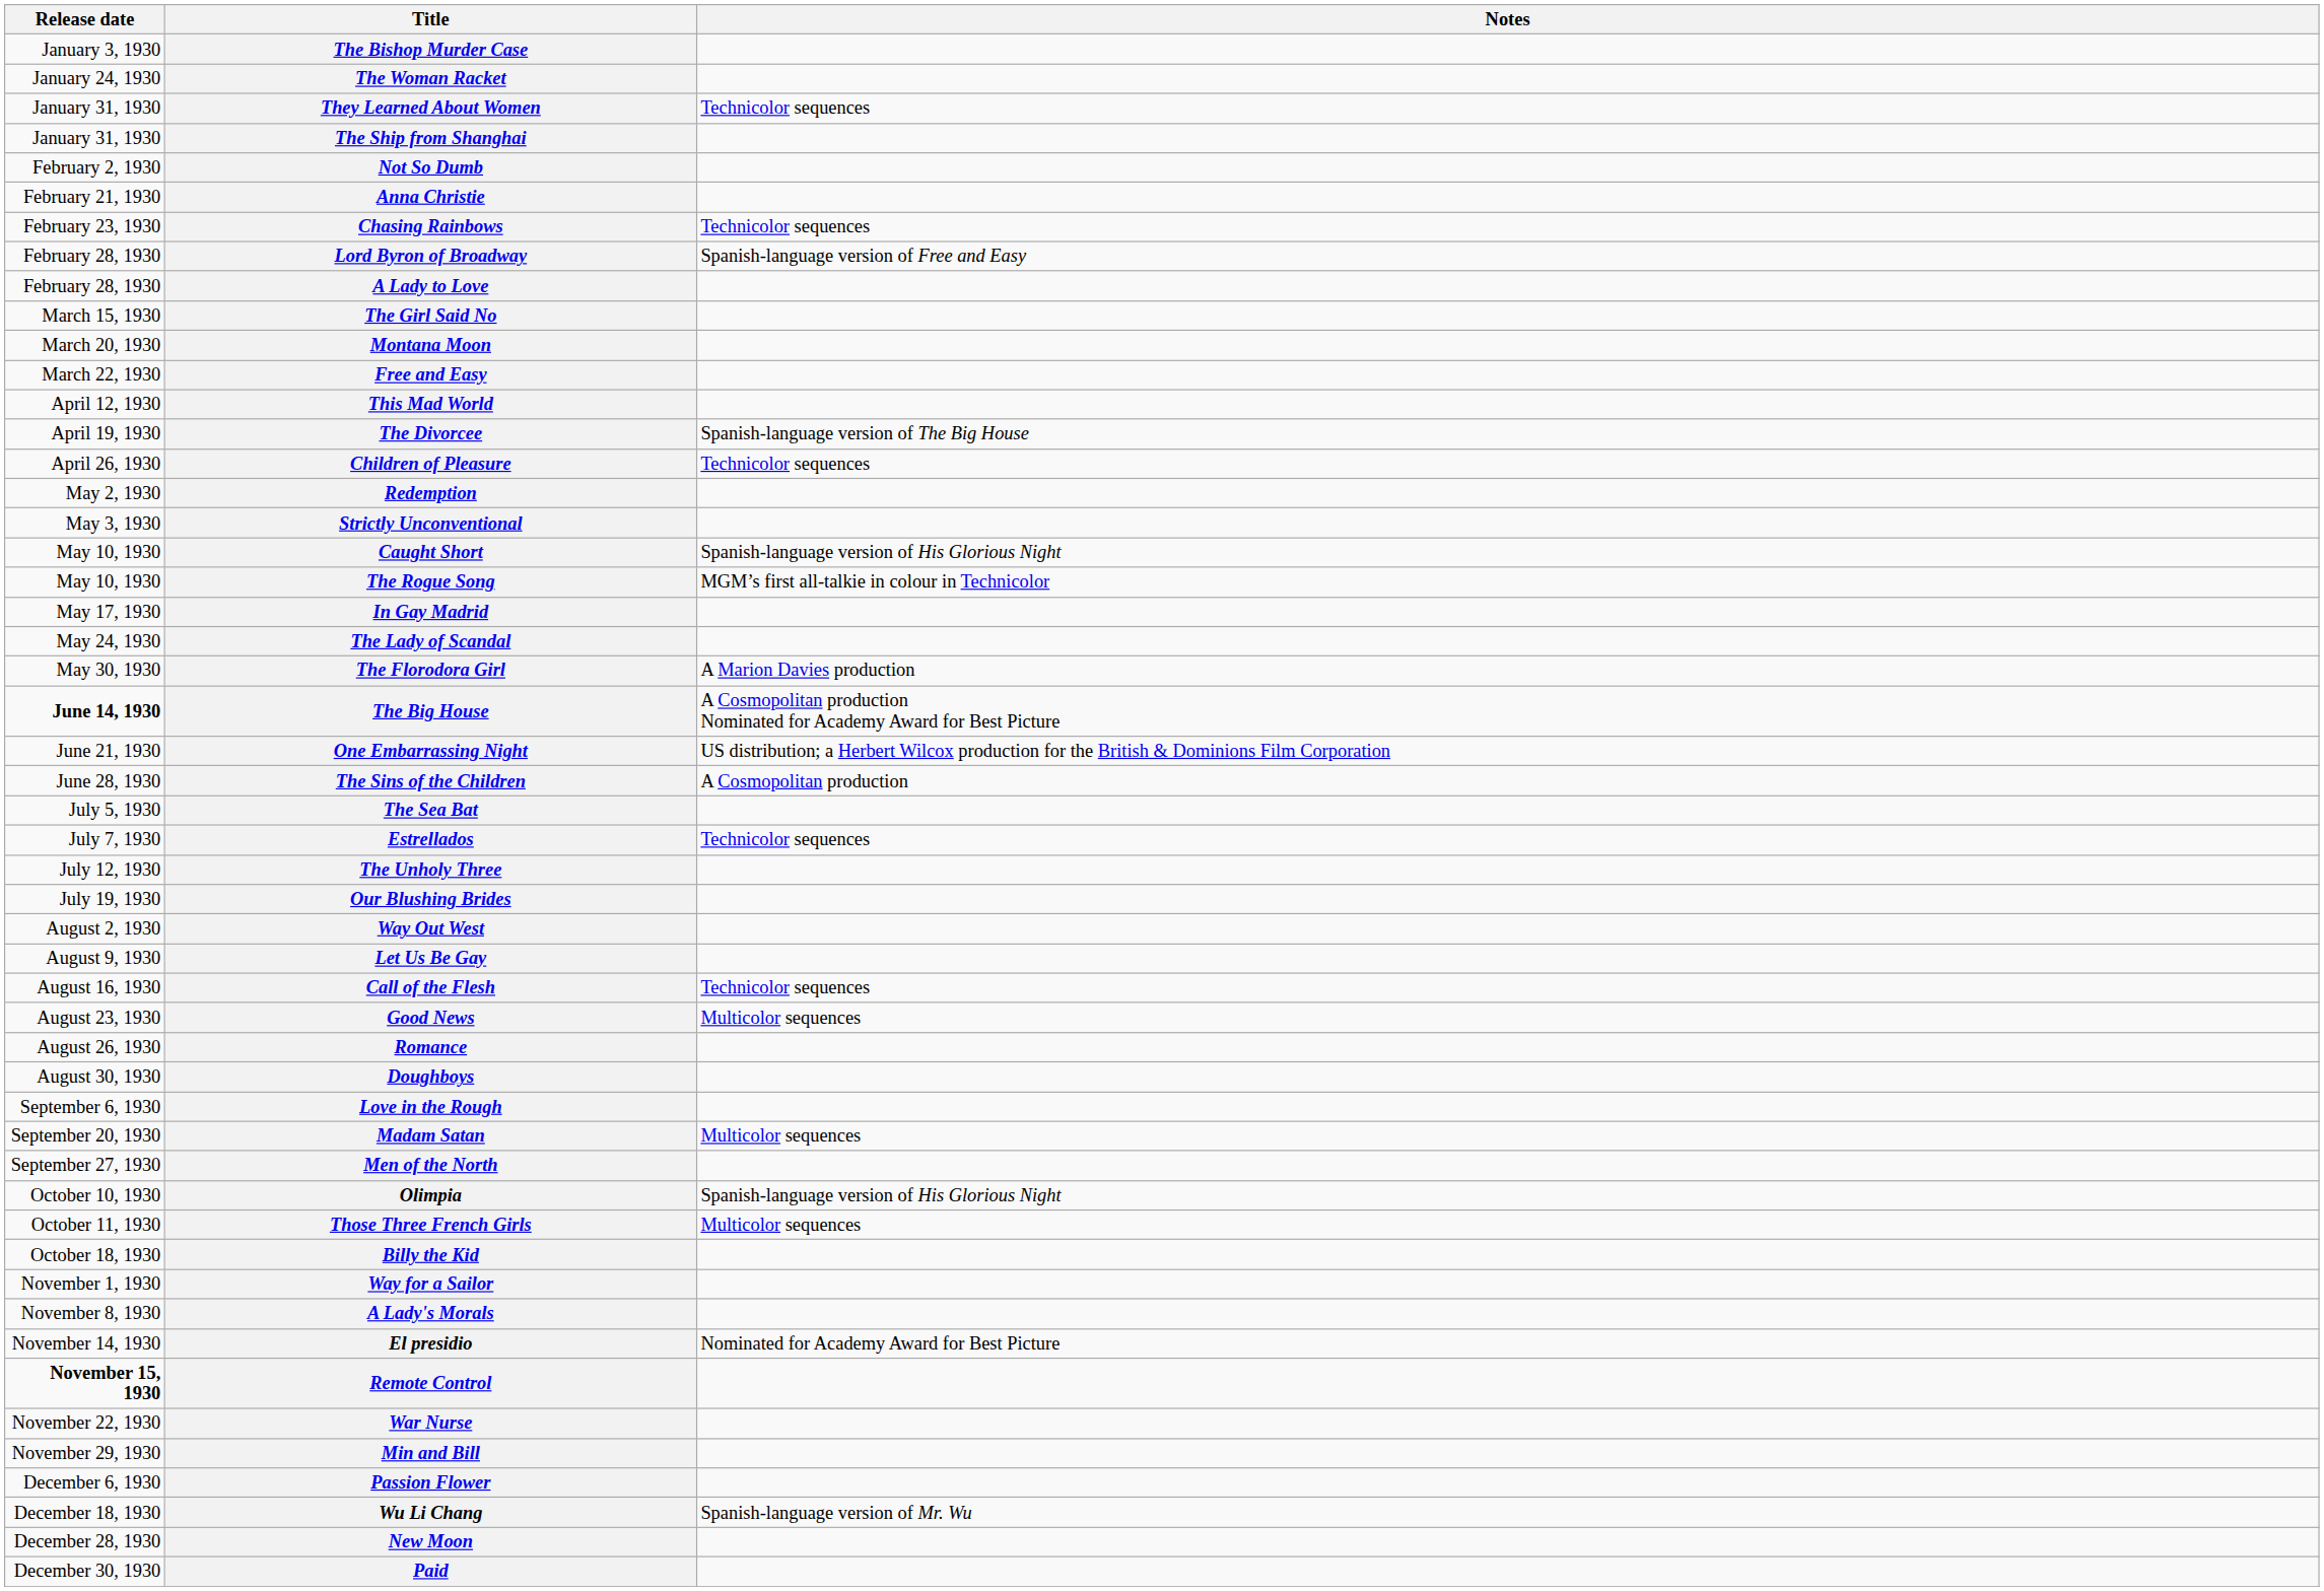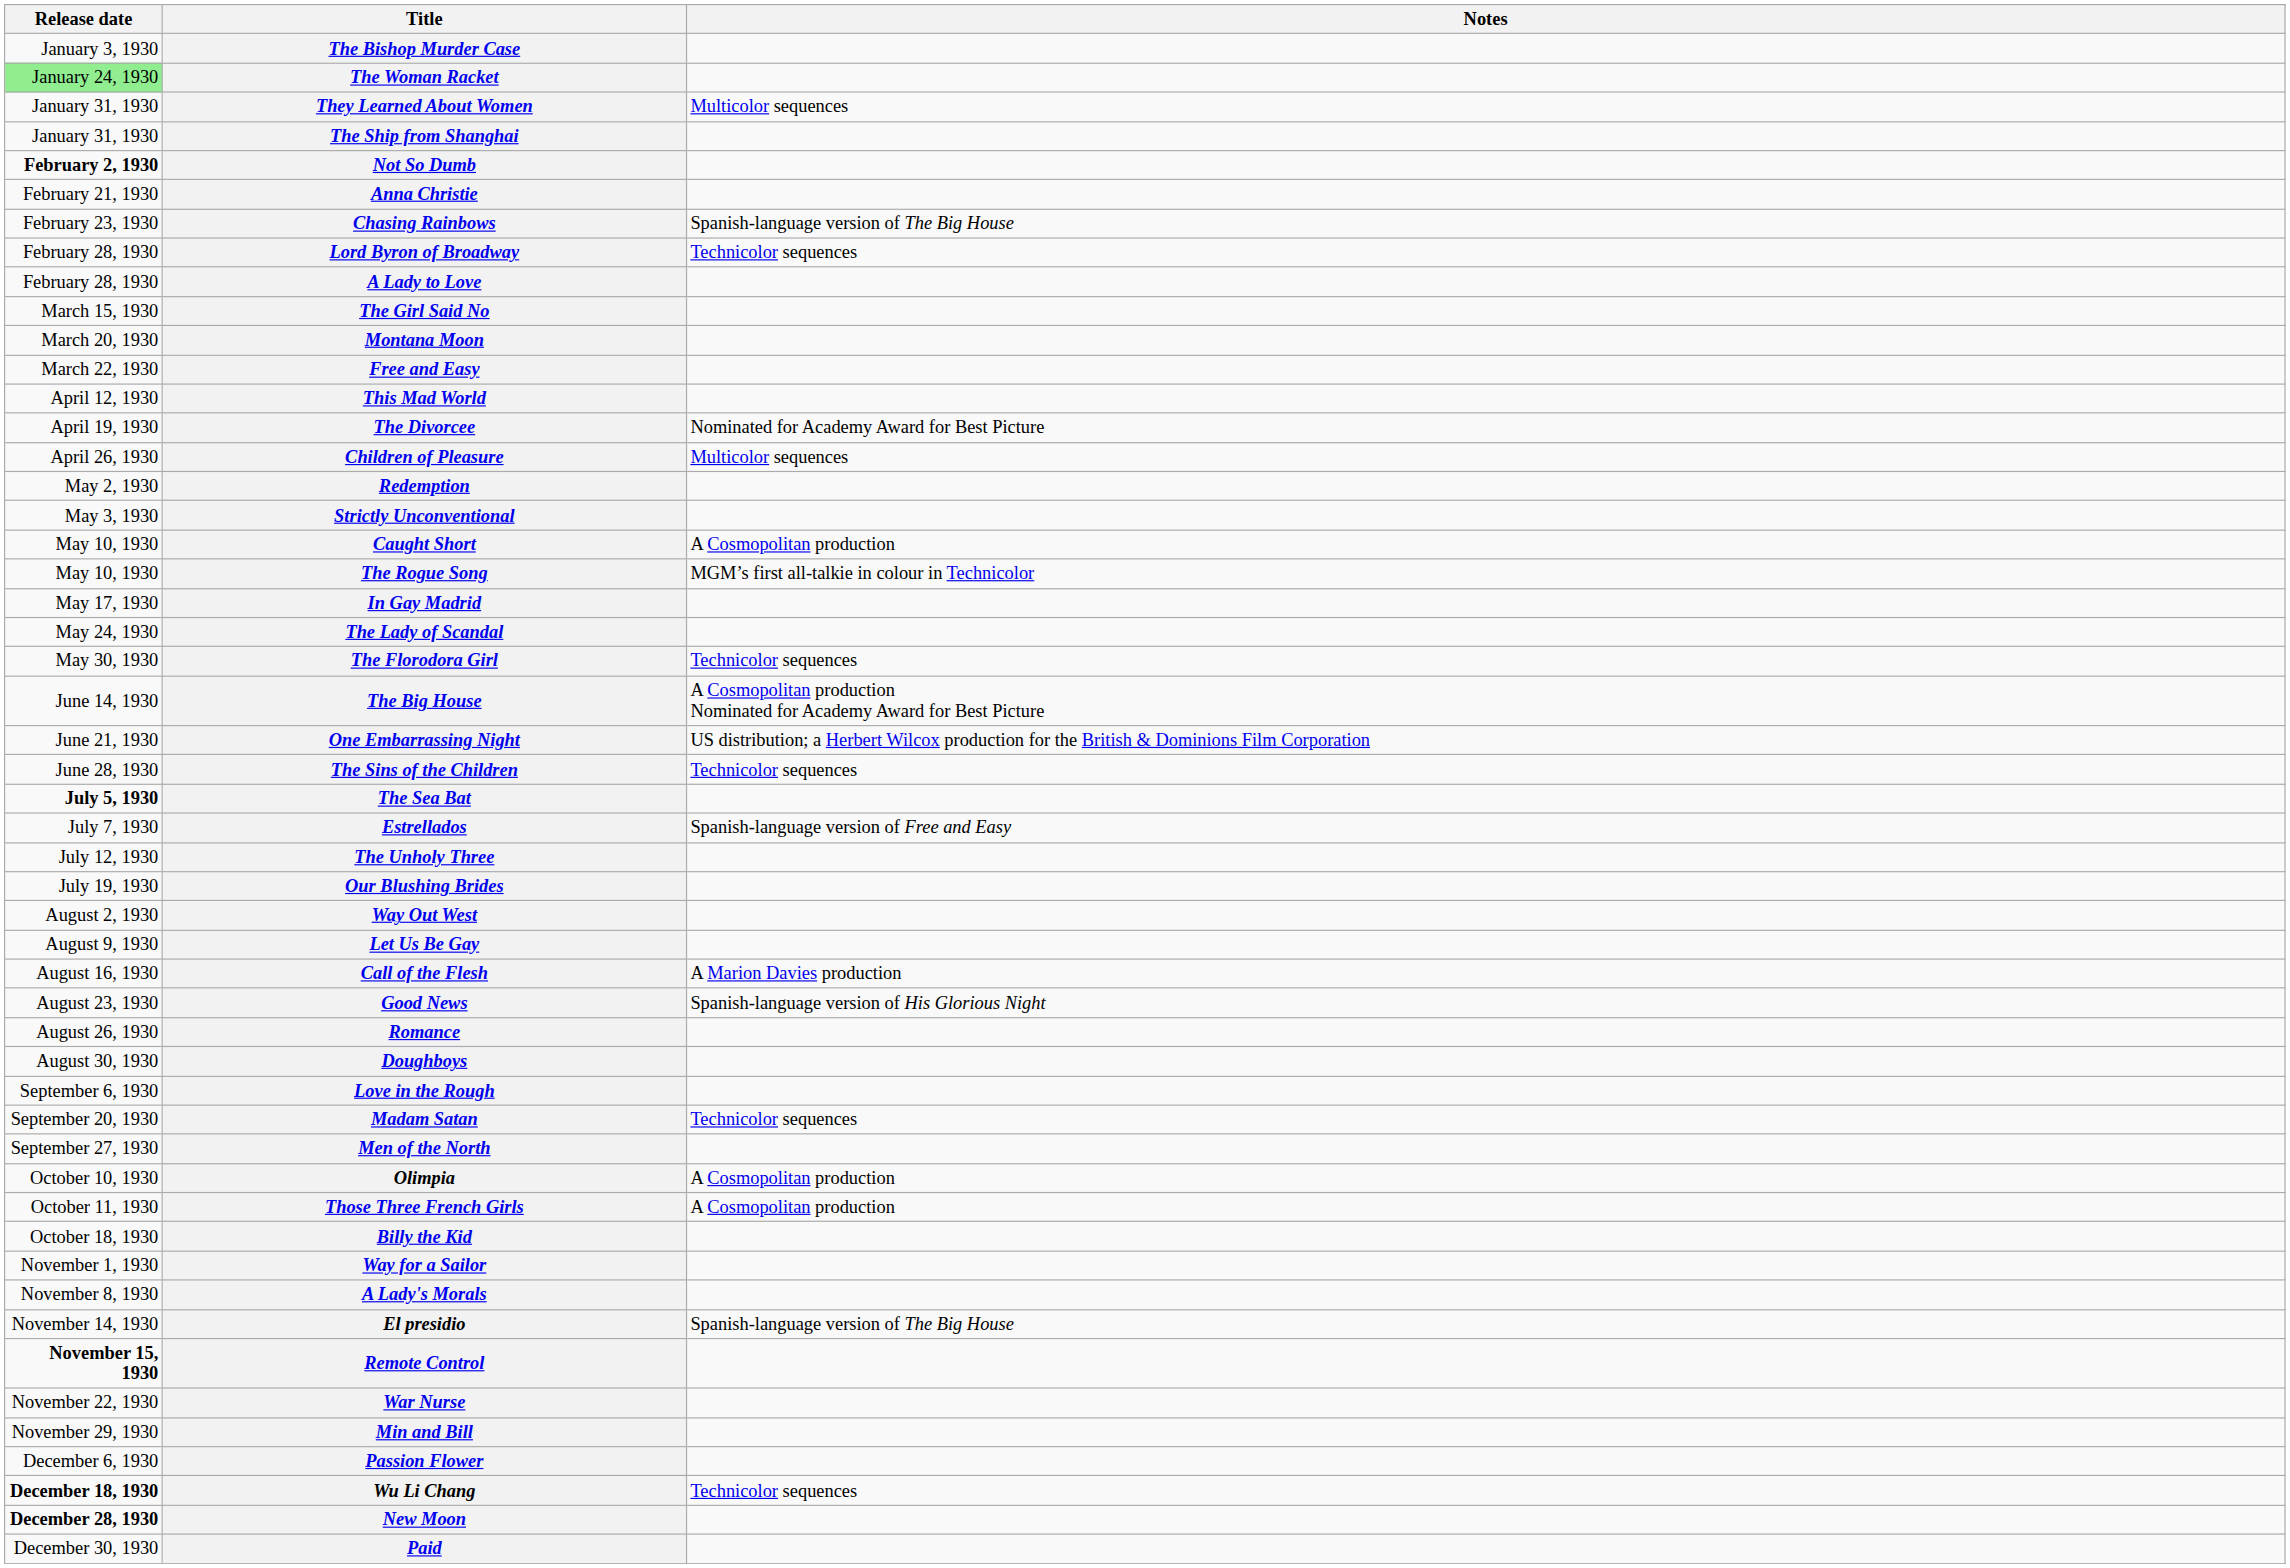The Woman Racket | Release date: no background -> lightgreen background
They Learned About Women | Notes: Technicolor sequences -> Multicolor sequences
Not So Dumb | Release date: normal -> bold
Chasing Rainbows | Notes: Technicolor sequences -> Spanish-language version of The Big House
Lord Byron of Broadway | Notes: Spanish-language version of Free and Easy -> Technicolor sequences
The Divorcee | Notes: Spanish-language version of The Big House -> Nominated for Academy Award for Best Picture
Children of Pleasure | Notes: Technicolor sequences -> Multicolor sequences
Caught Short | Notes: Spanish-language version of His Glorious Night -> A Cosmopolitan production
The Florodora Girl | Notes: A Marion Davies production -> Technicolor sequences
The Big House | Release date: bold -> normal
The Sins of the Children | Notes: A Cosmopolitan production -> Technicolor sequences
The Sea Bat | Release date: normal -> bold
Estrellados | Notes: Technicolor sequences -> Spanish-language version of Free and Easy
Call of the Flesh | Notes: Technicolor sequences -> A Marion Davies production
Good News | Notes: Multicolor sequences -> Spanish-language version of His Glorious Night
Madam Satan | Notes: Multicolor sequences -> Technicolor sequences
Olimpia | Notes: Spanish-language version of His Glorious Night -> A Cosmopolitan production
Those Three French Girls | Notes: Multicolor sequences -> A Cosmopolitan production
El presidio | Notes: Nominated for Academy Award for Best Picture -> Spanish-language version of The Big House
Wu Li Chang | Release date: normal -> bold
Wu Li Chang | Notes: Spanish-language version of Mr. Wu -> Technicolor sequences
New Moon | Release date: normal -> bold
